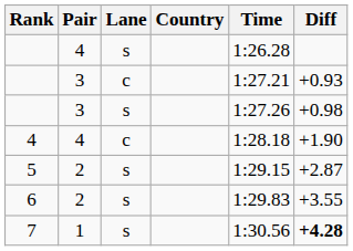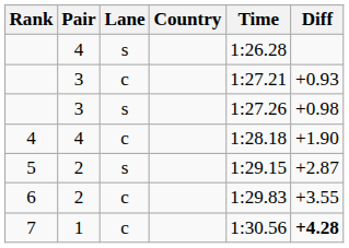6 | Lane: s -> c
7 | Lane: s -> c
